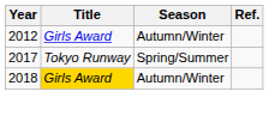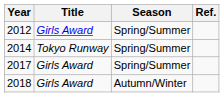2012 | Season: Autumn/Winter -> Spring/Summer
+ row: 2014 | Tokyo Runway | Spring/Summer
2017 | Title: Tokyo Runway -> Girls Award
2018 | Title: gold background -> no background
